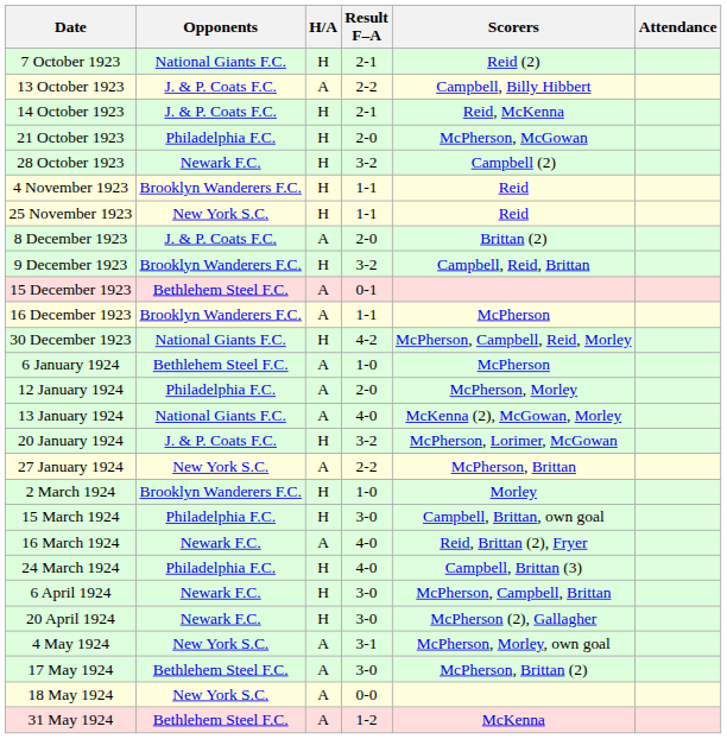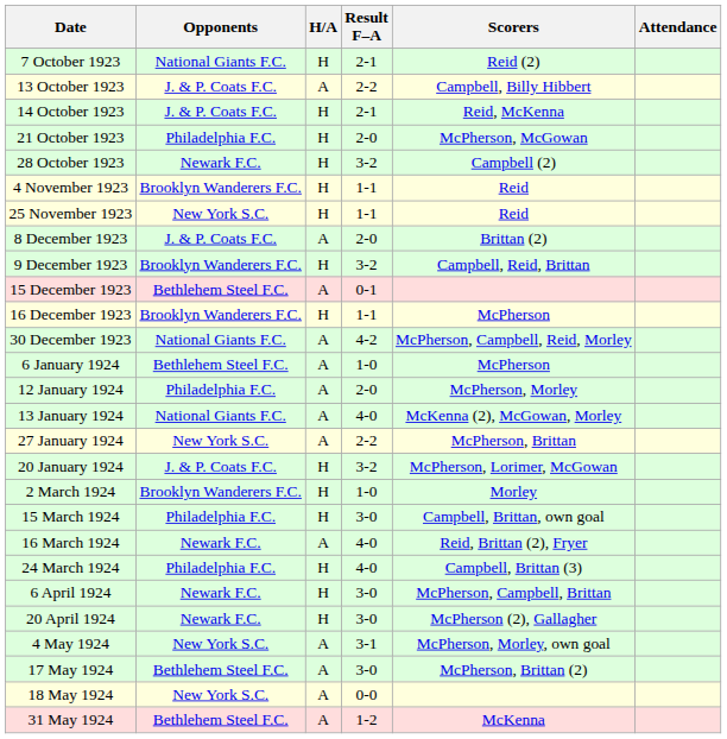16 December 1923 | H/A: A -> H
30 December 1923 | H/A: H -> A
rows swapped: 20 January 1924 <-> 27 January 1924
